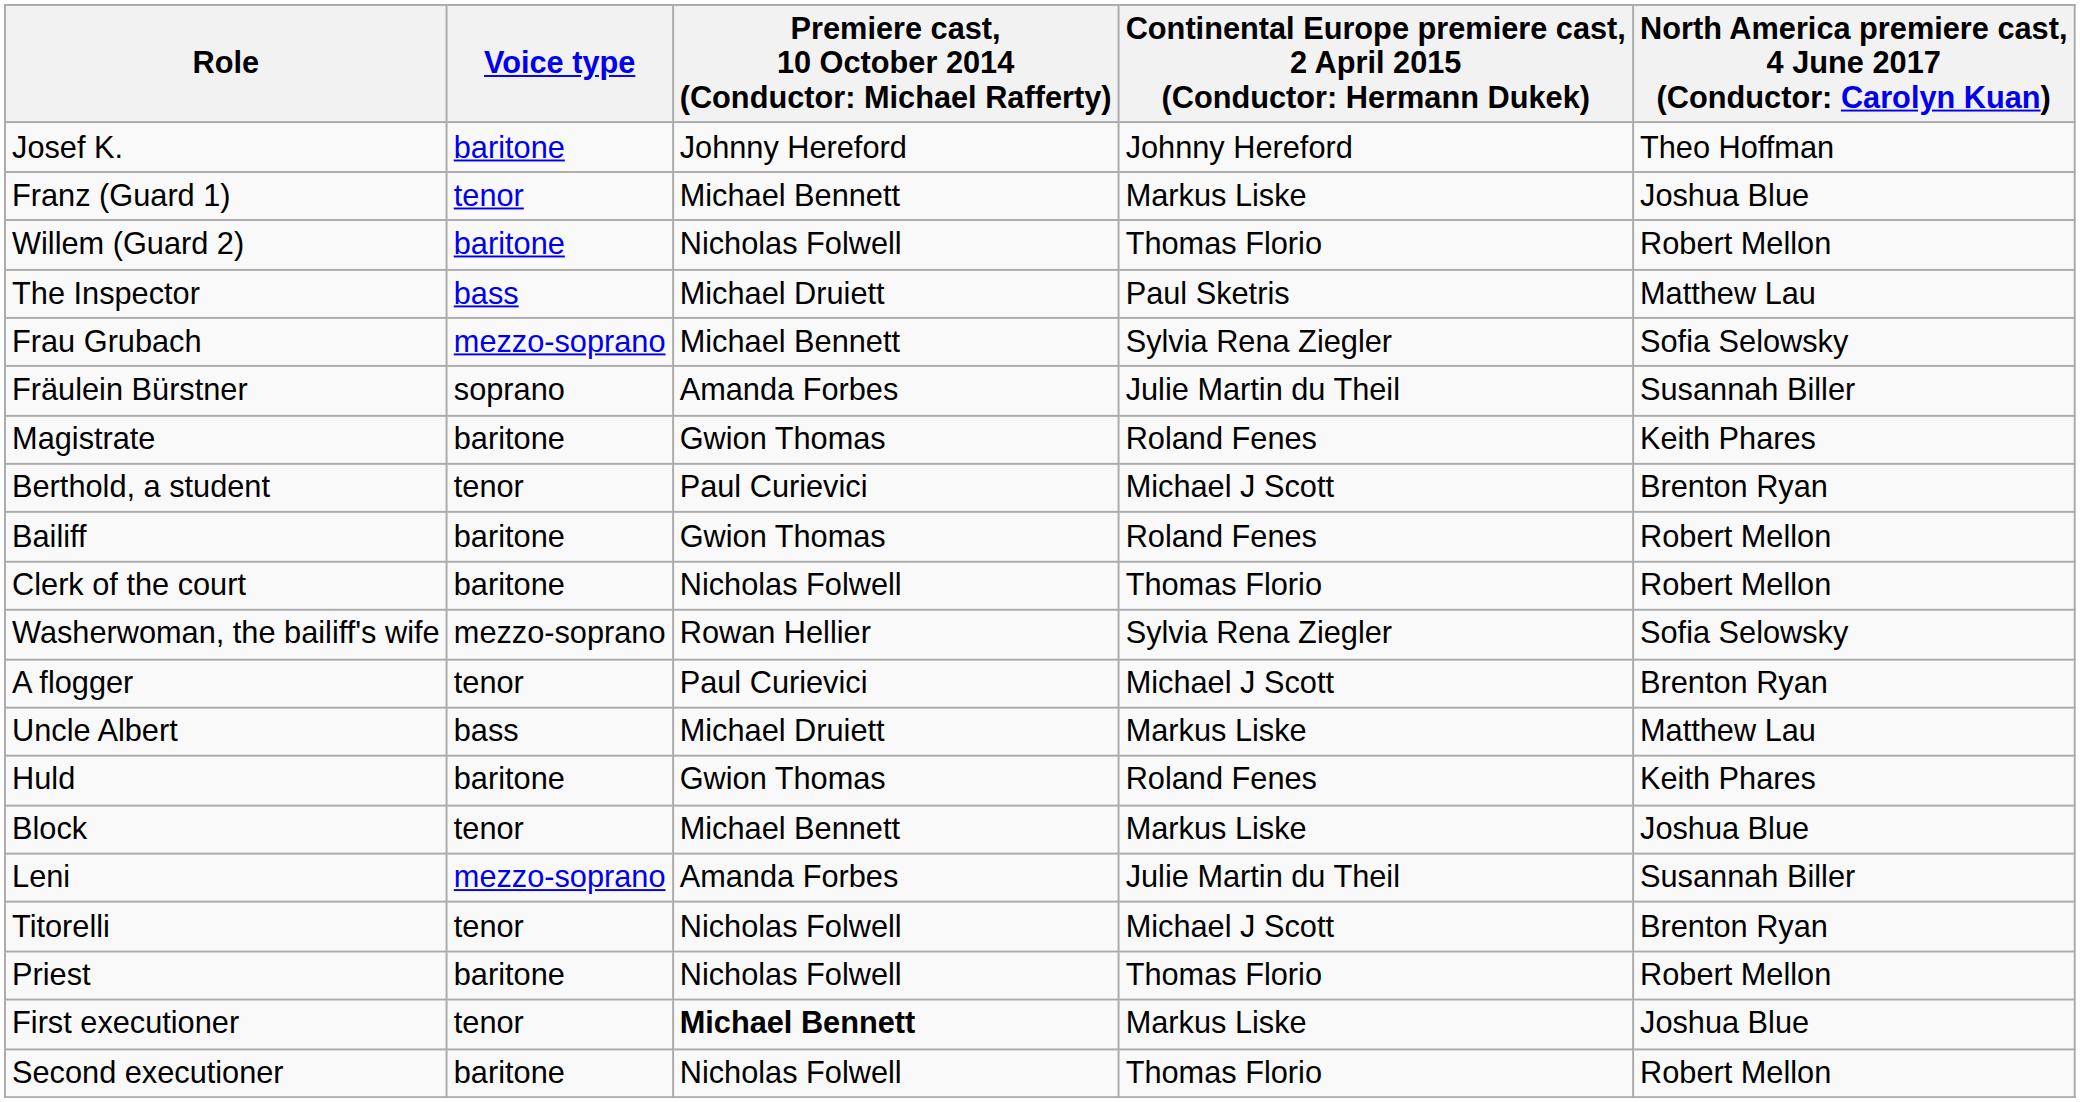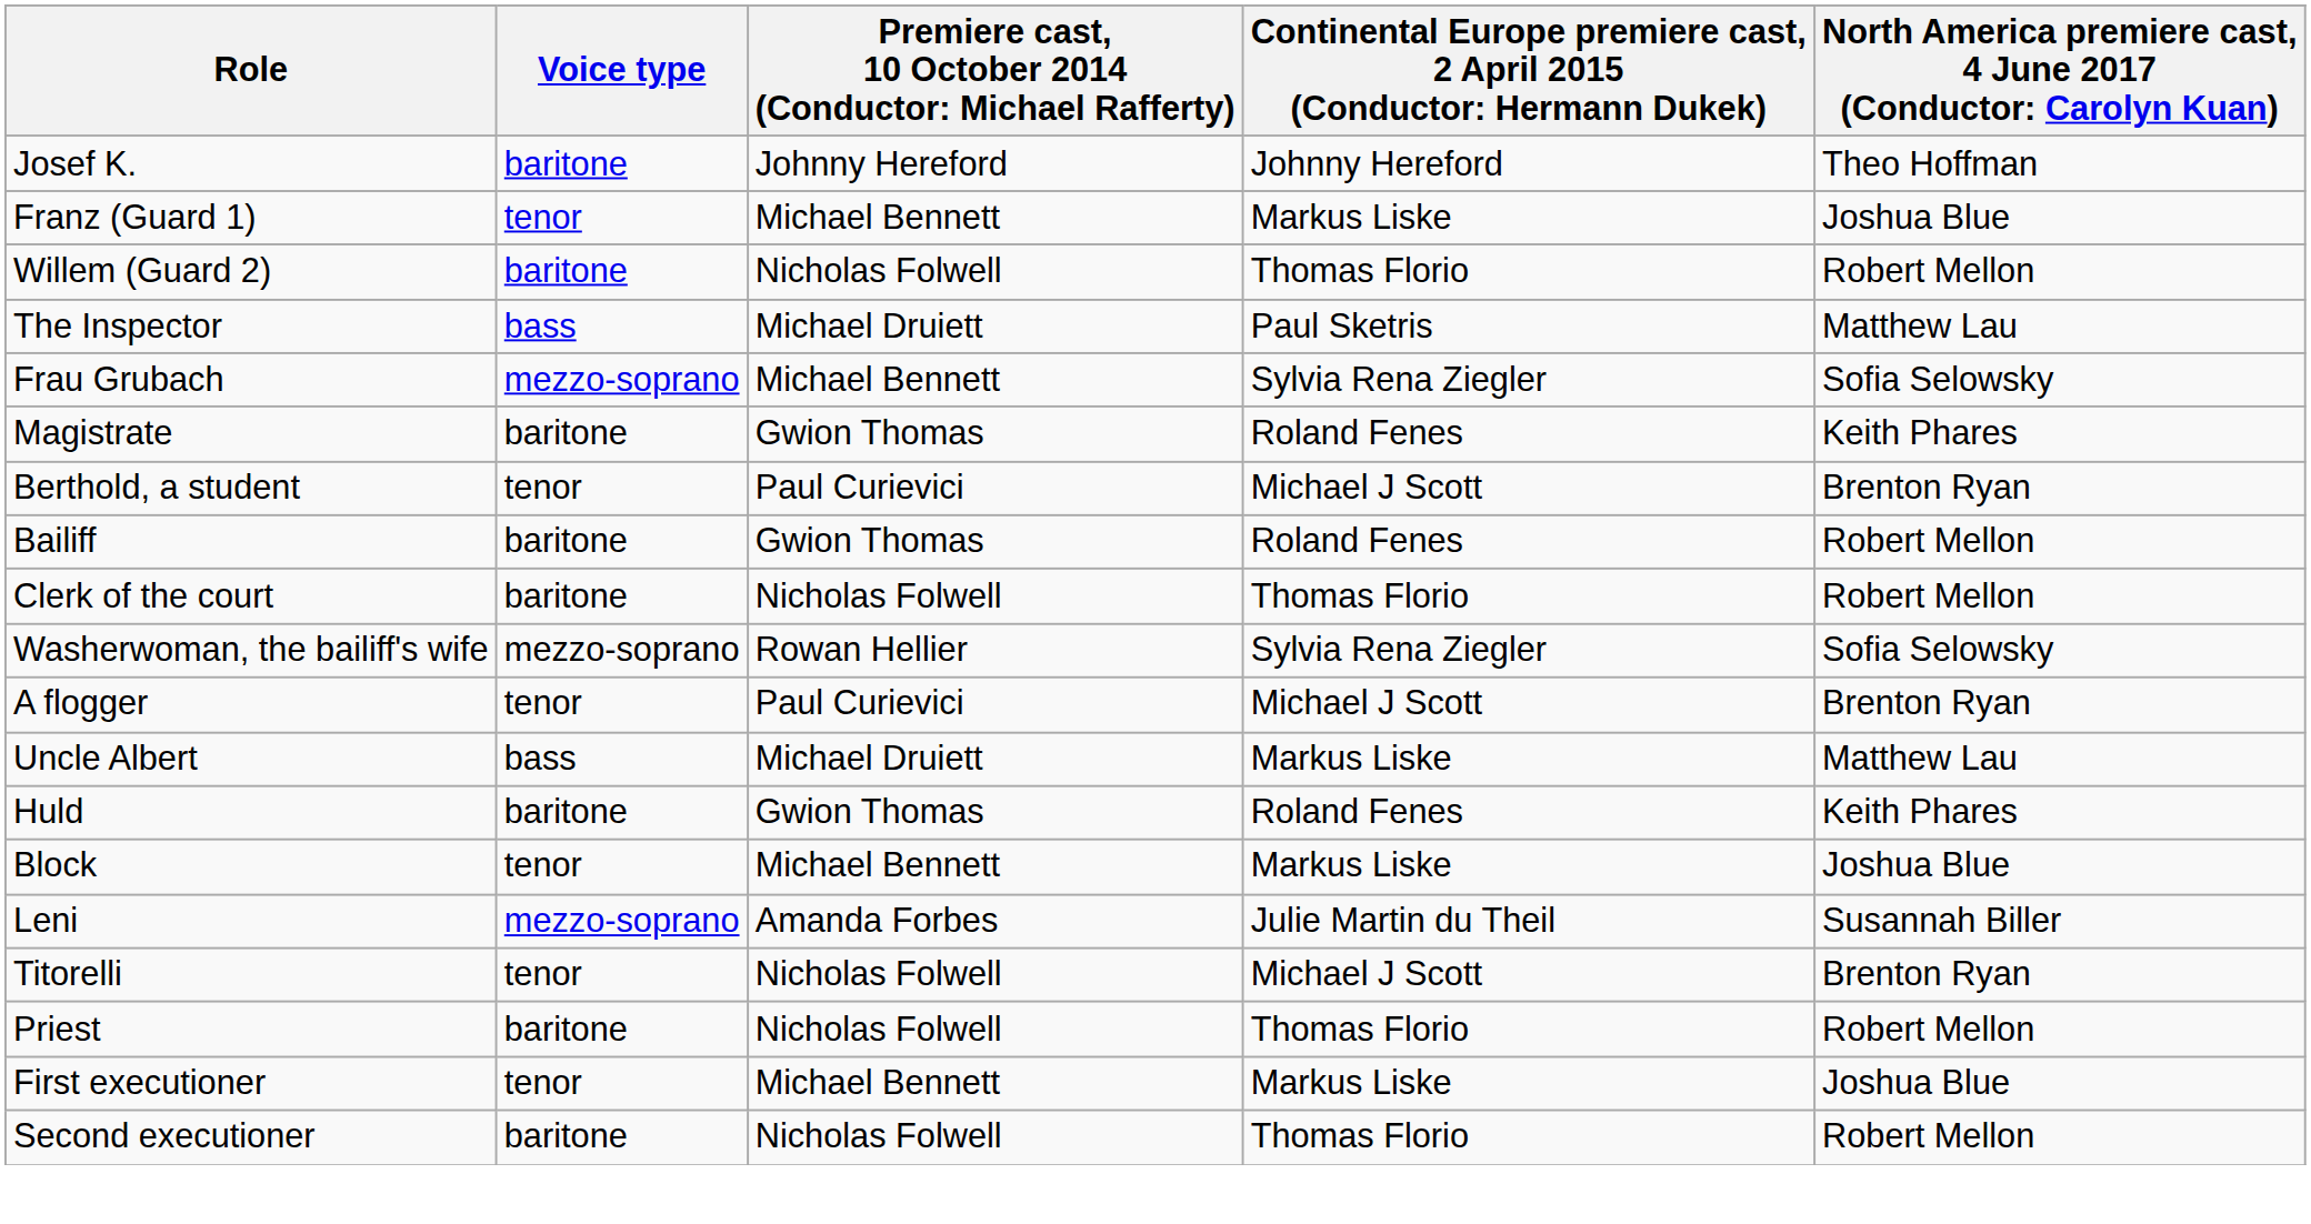- row: Fräulein Bürstner | soprano | Amanda Forbes | Julie Martin du Theil | Susannah Biller
First executioner | column 3: bold -> normal
